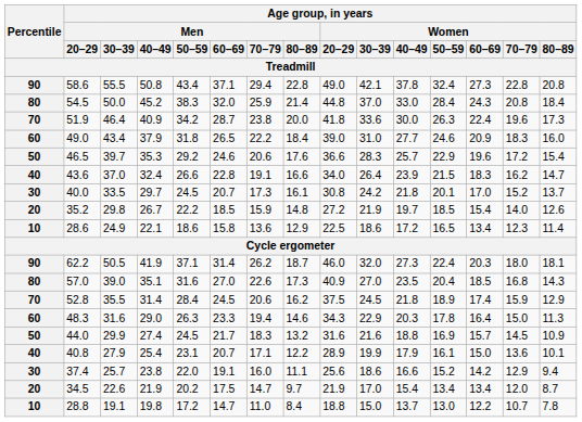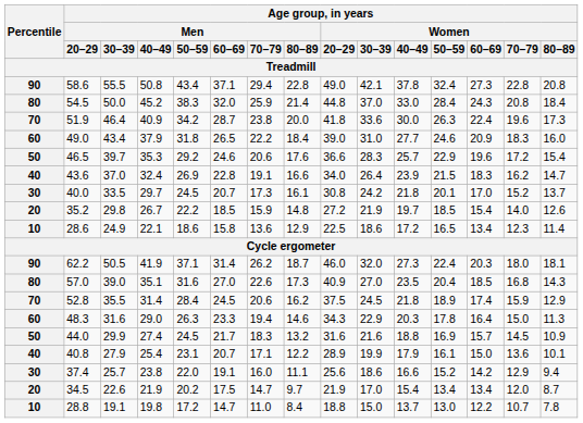43.6 | Age group, in years / Men / 50–59: 26.6 -> 26.9
